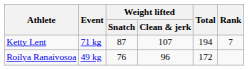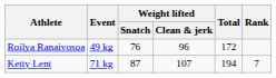rows swapped: Roilya Ranaivosoa <-> Ketty Lent
